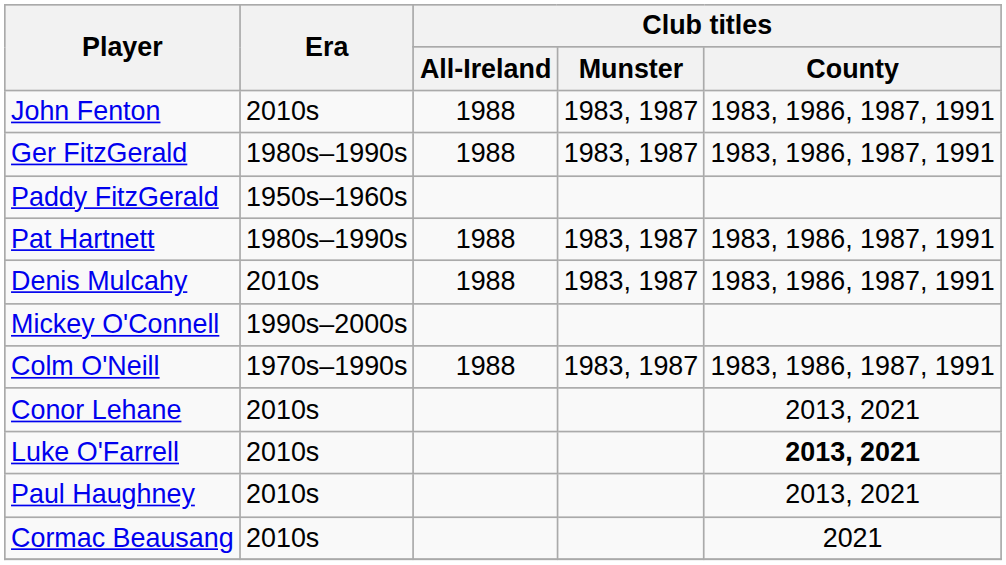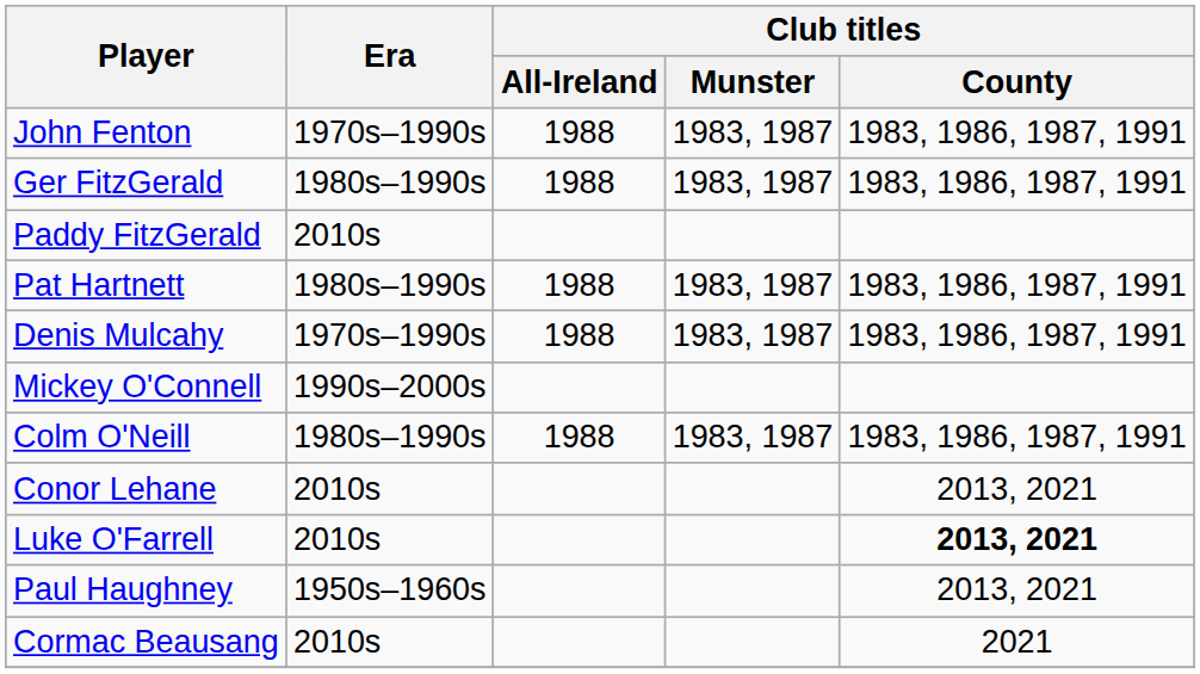John Fenton | Era: 2010s -> 1970s–1990s
Paddy FitzGerald | Era: 1950s–1960s -> 2010s
Denis Mulcahy | Era: 2010s -> 1970s–1990s
Colm O'Neill | Era: 1970s–1990s -> 1980s–1990s
Paul Haughney | Era: 2010s -> 1950s–1960s
